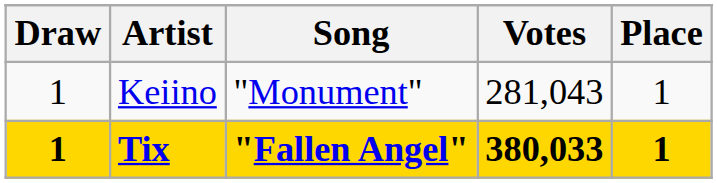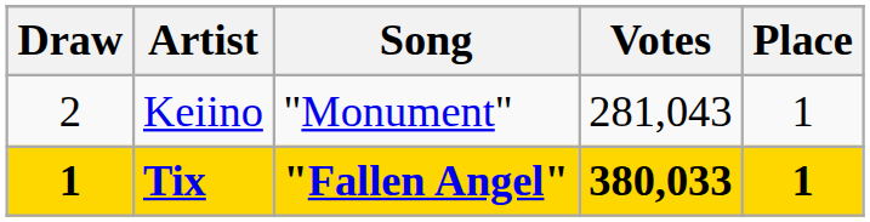Keiino | Draw: 1 -> 2
